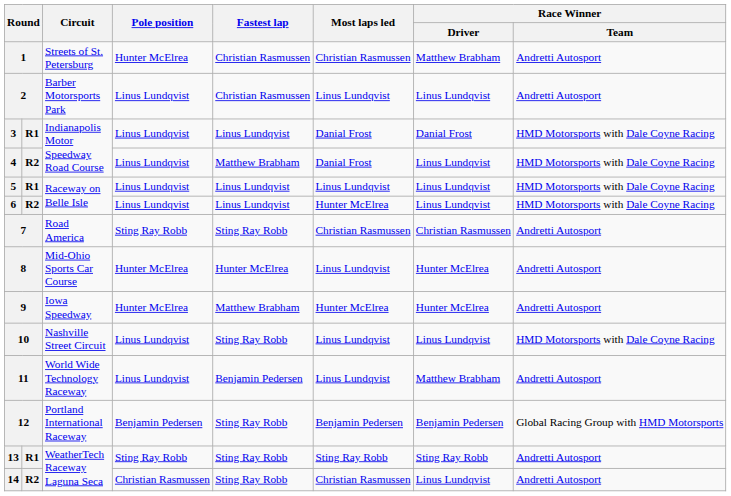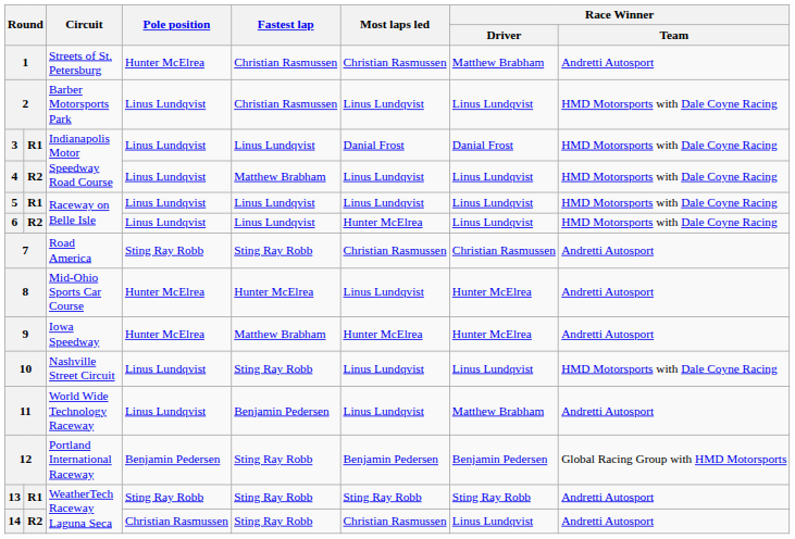2 | Race Winner / Team: Andretti Autosport -> HMD Motorsports with Dale Coyne Racing
4 | Most laps led: Danial Frost -> Linus Lundqvist
